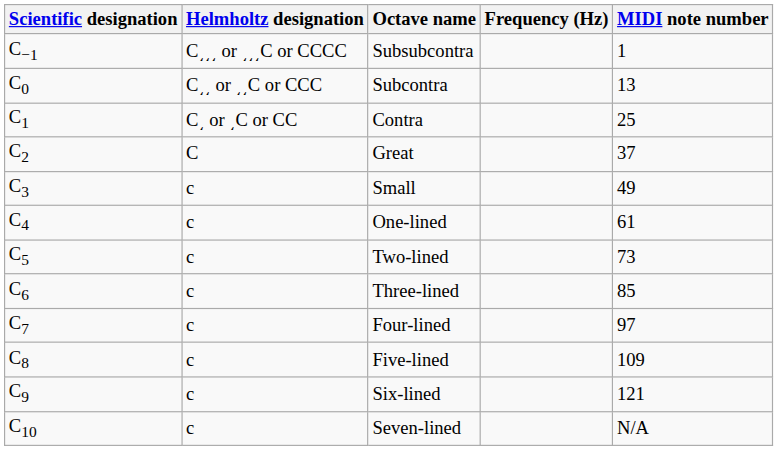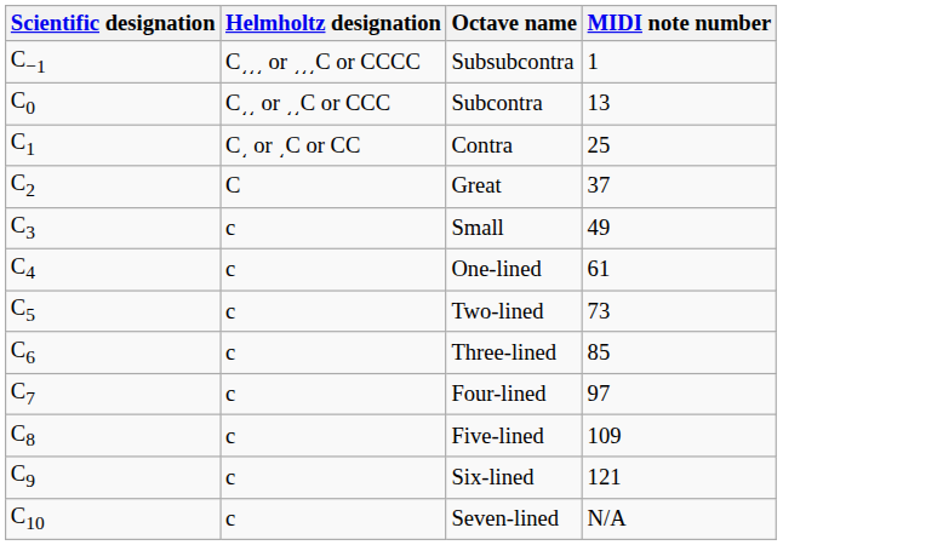- column: Frequency (Hz)
